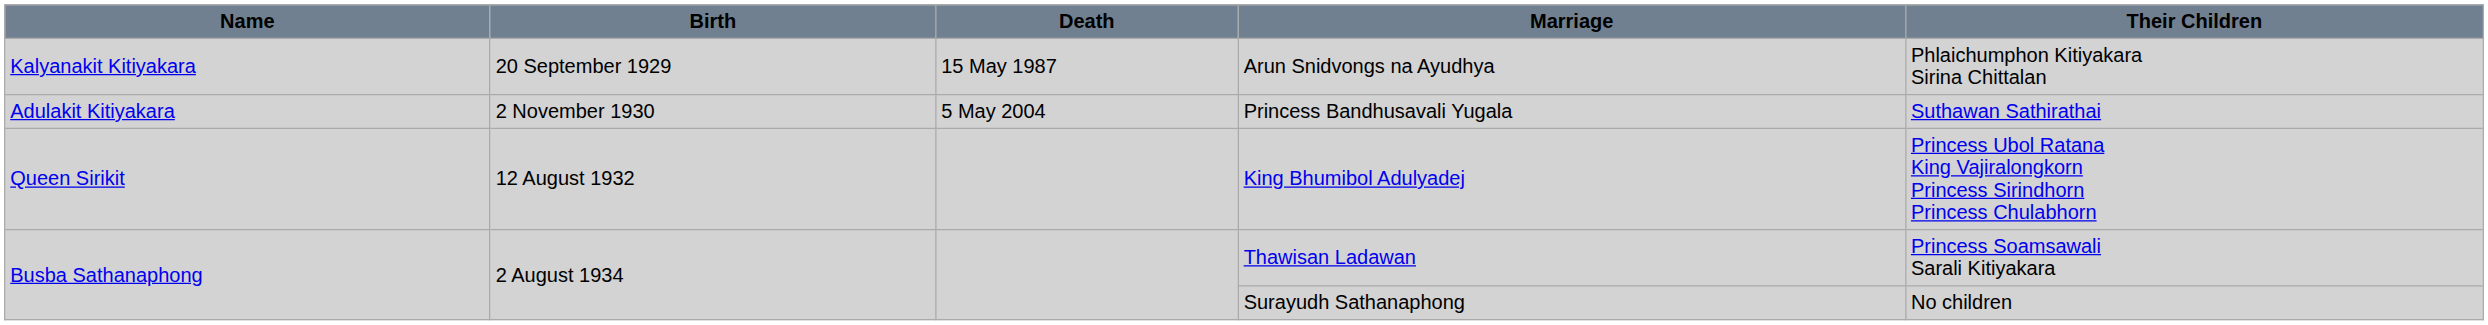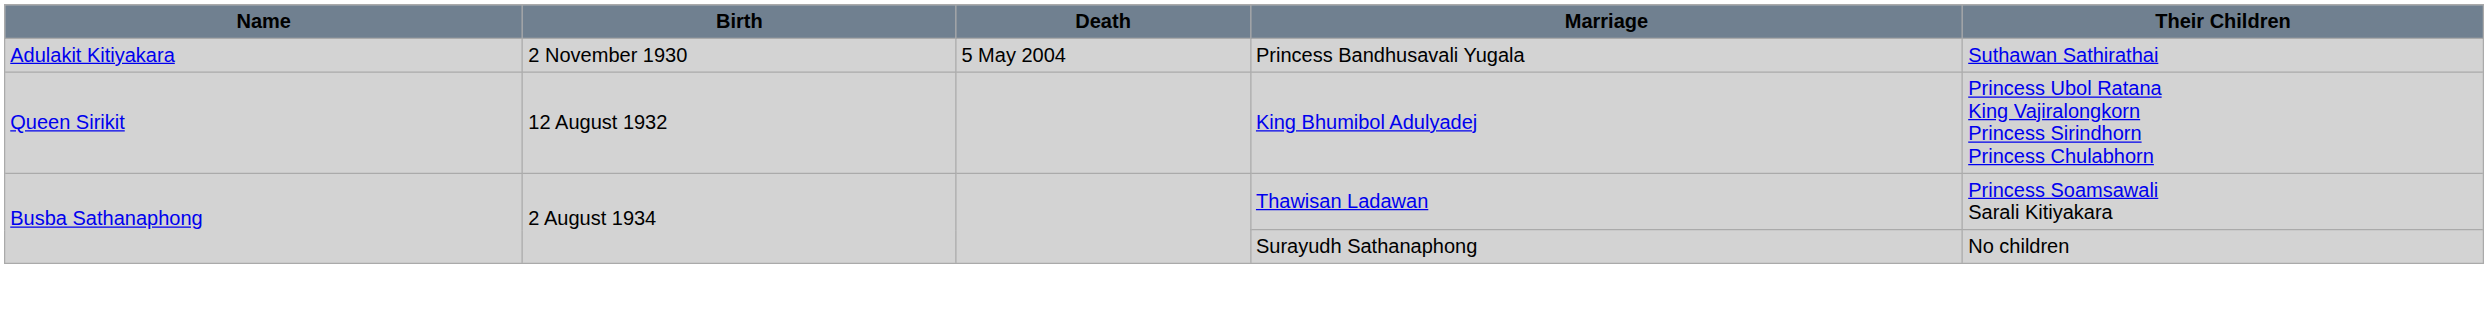- row: Kalyanakit Kitiyakara | 20 September 1929 | 15 May 1987 | Arun Snidvongs na Ayudhya | Phlaichumphon Kitiyakara Sirina Chittalan
